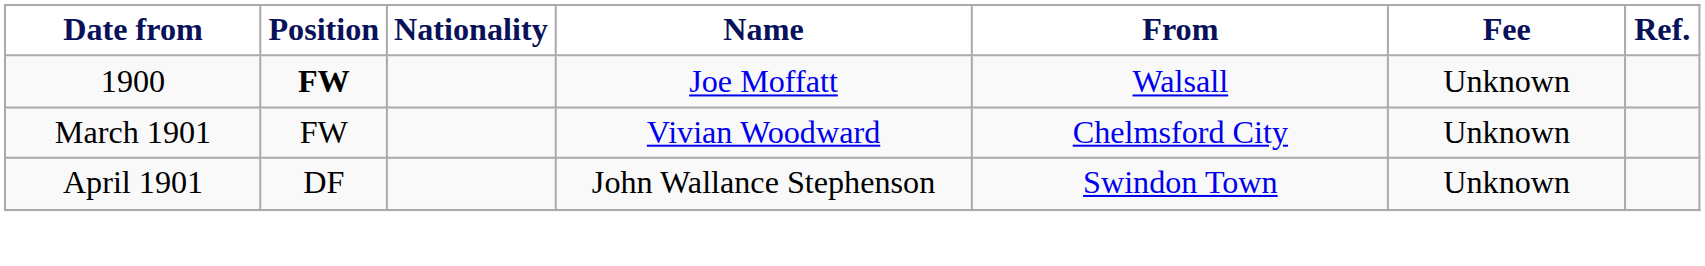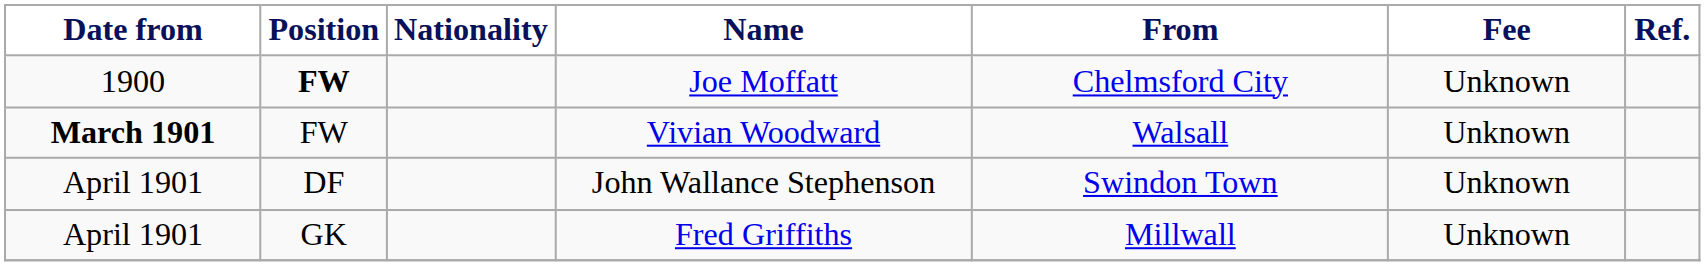Joe Moffatt | From: Walsall -> Chelmsford City
Vivian Woodward | Date from: normal -> bold
Vivian Woodward | From: Chelmsford City -> Walsall
+ row: April 1901 | GK | Fred Griffiths | Millwall | Unknown
